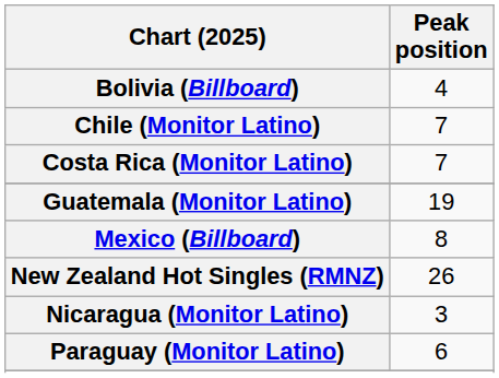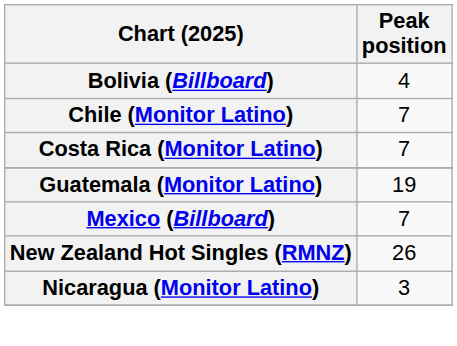Mexico (Billboard) | Peak position: 8 -> 7
- row: Paraguay (Monitor Latino) | 6
